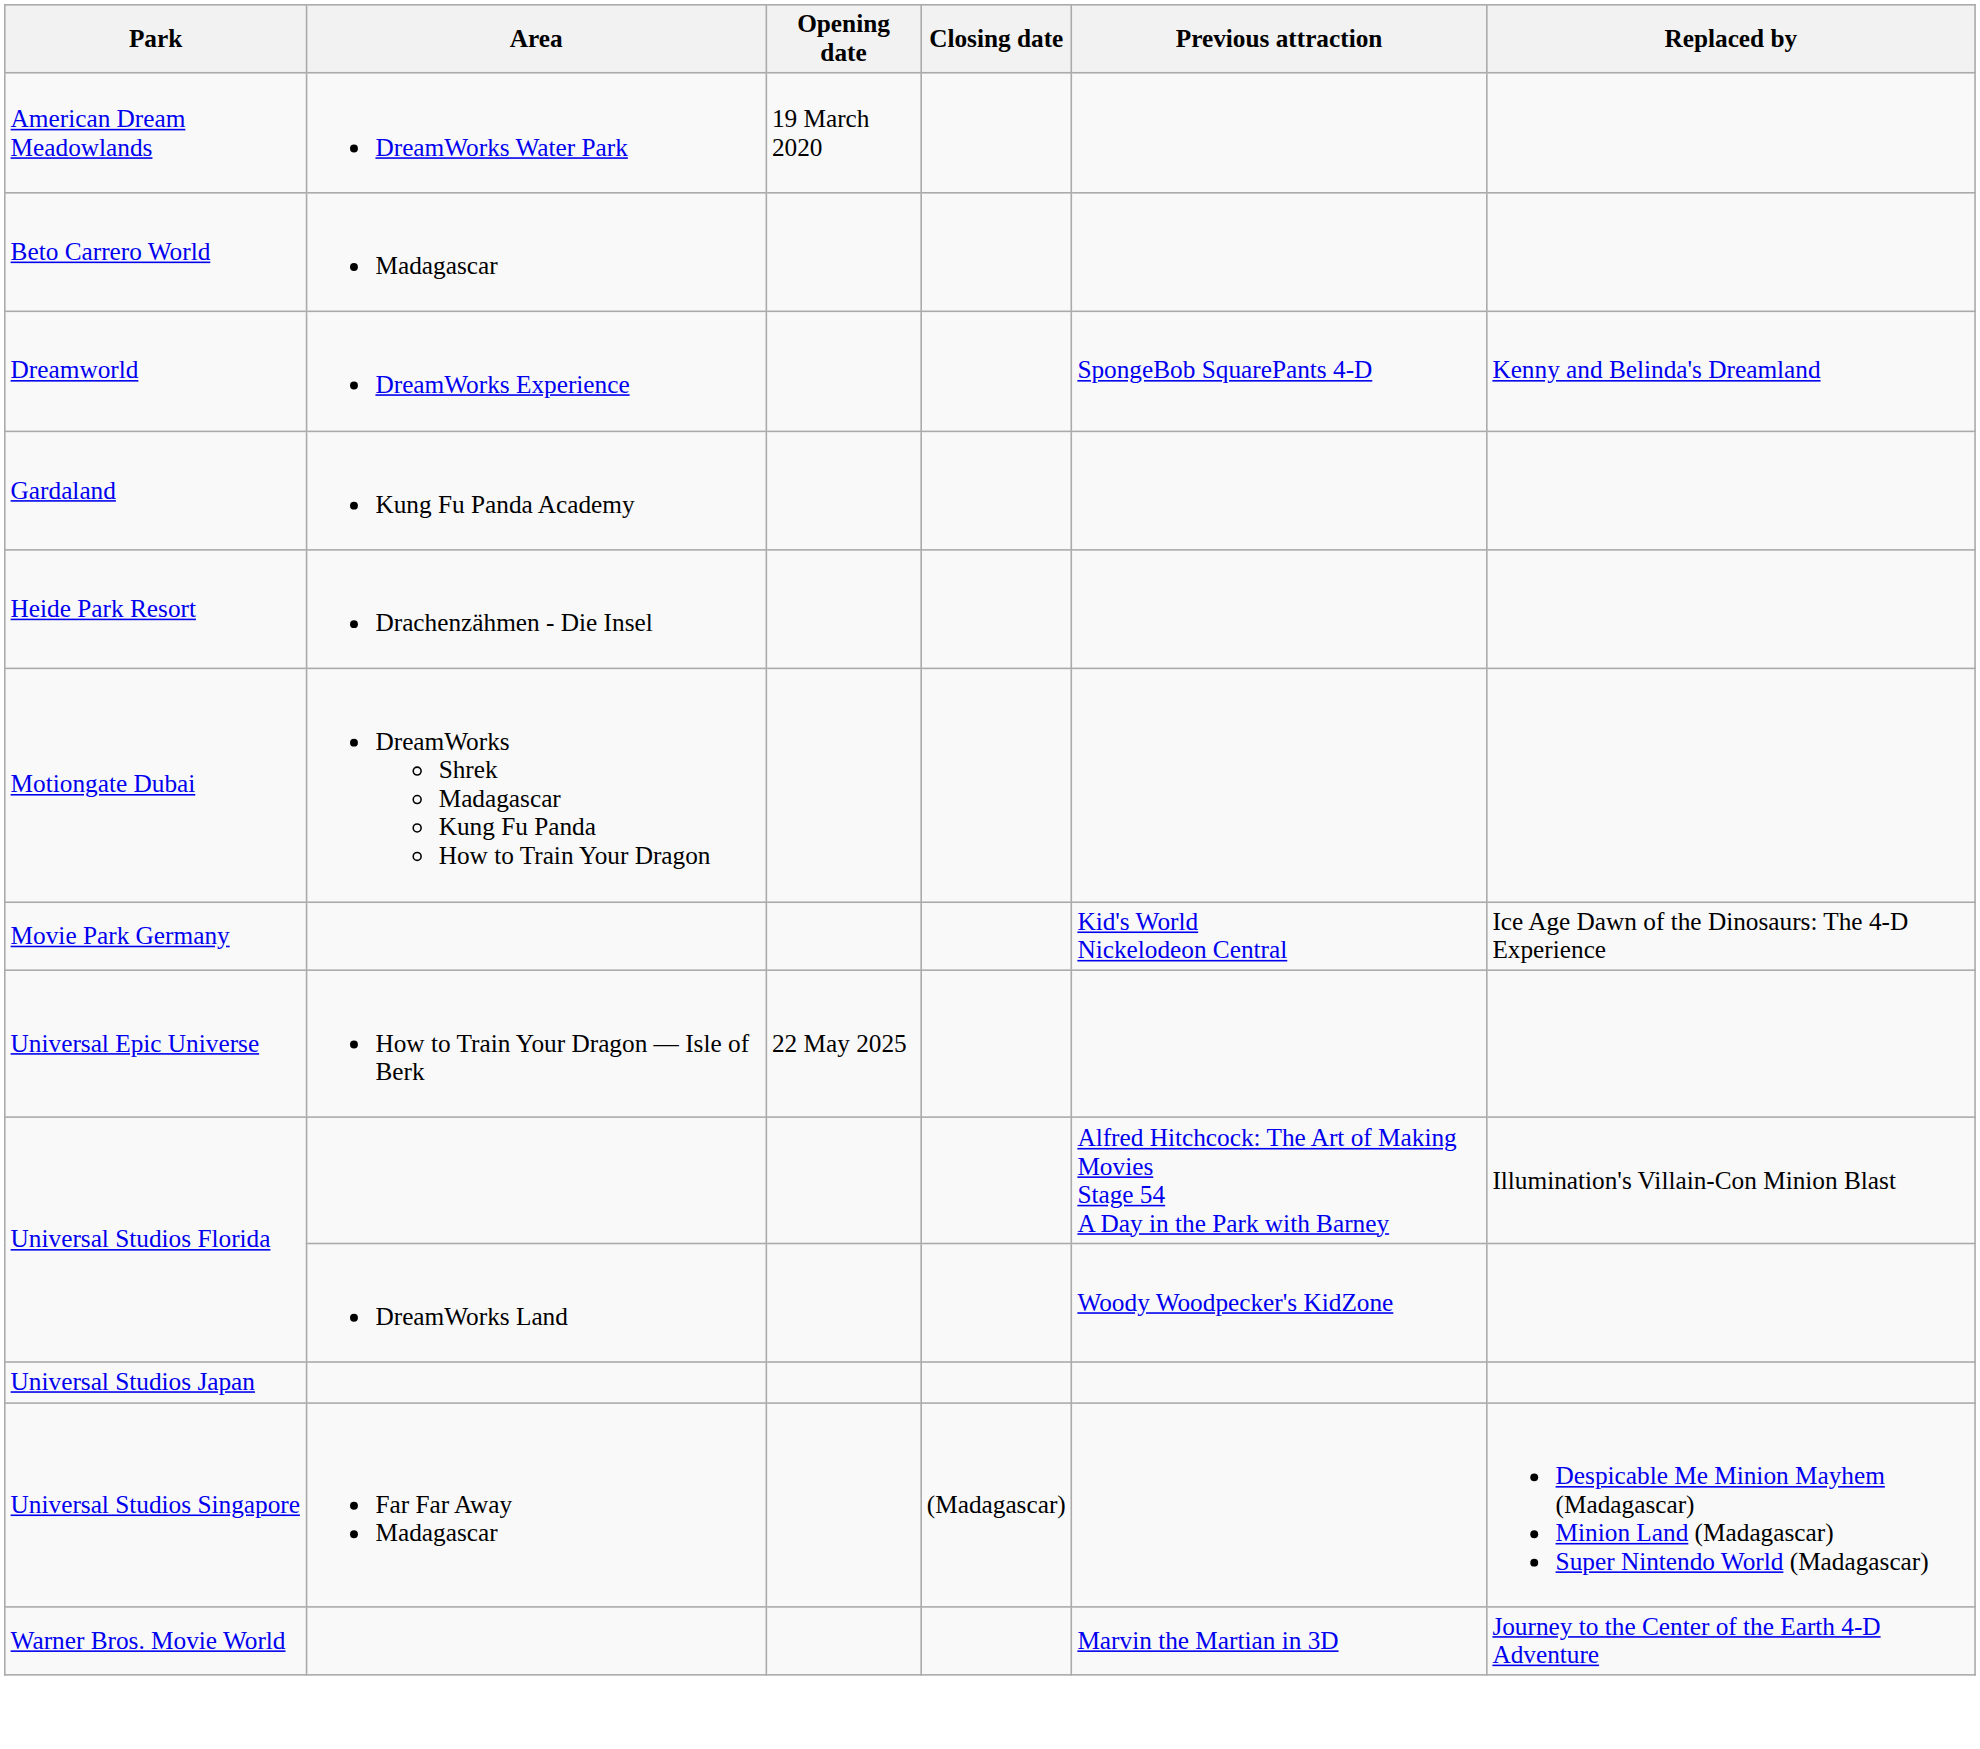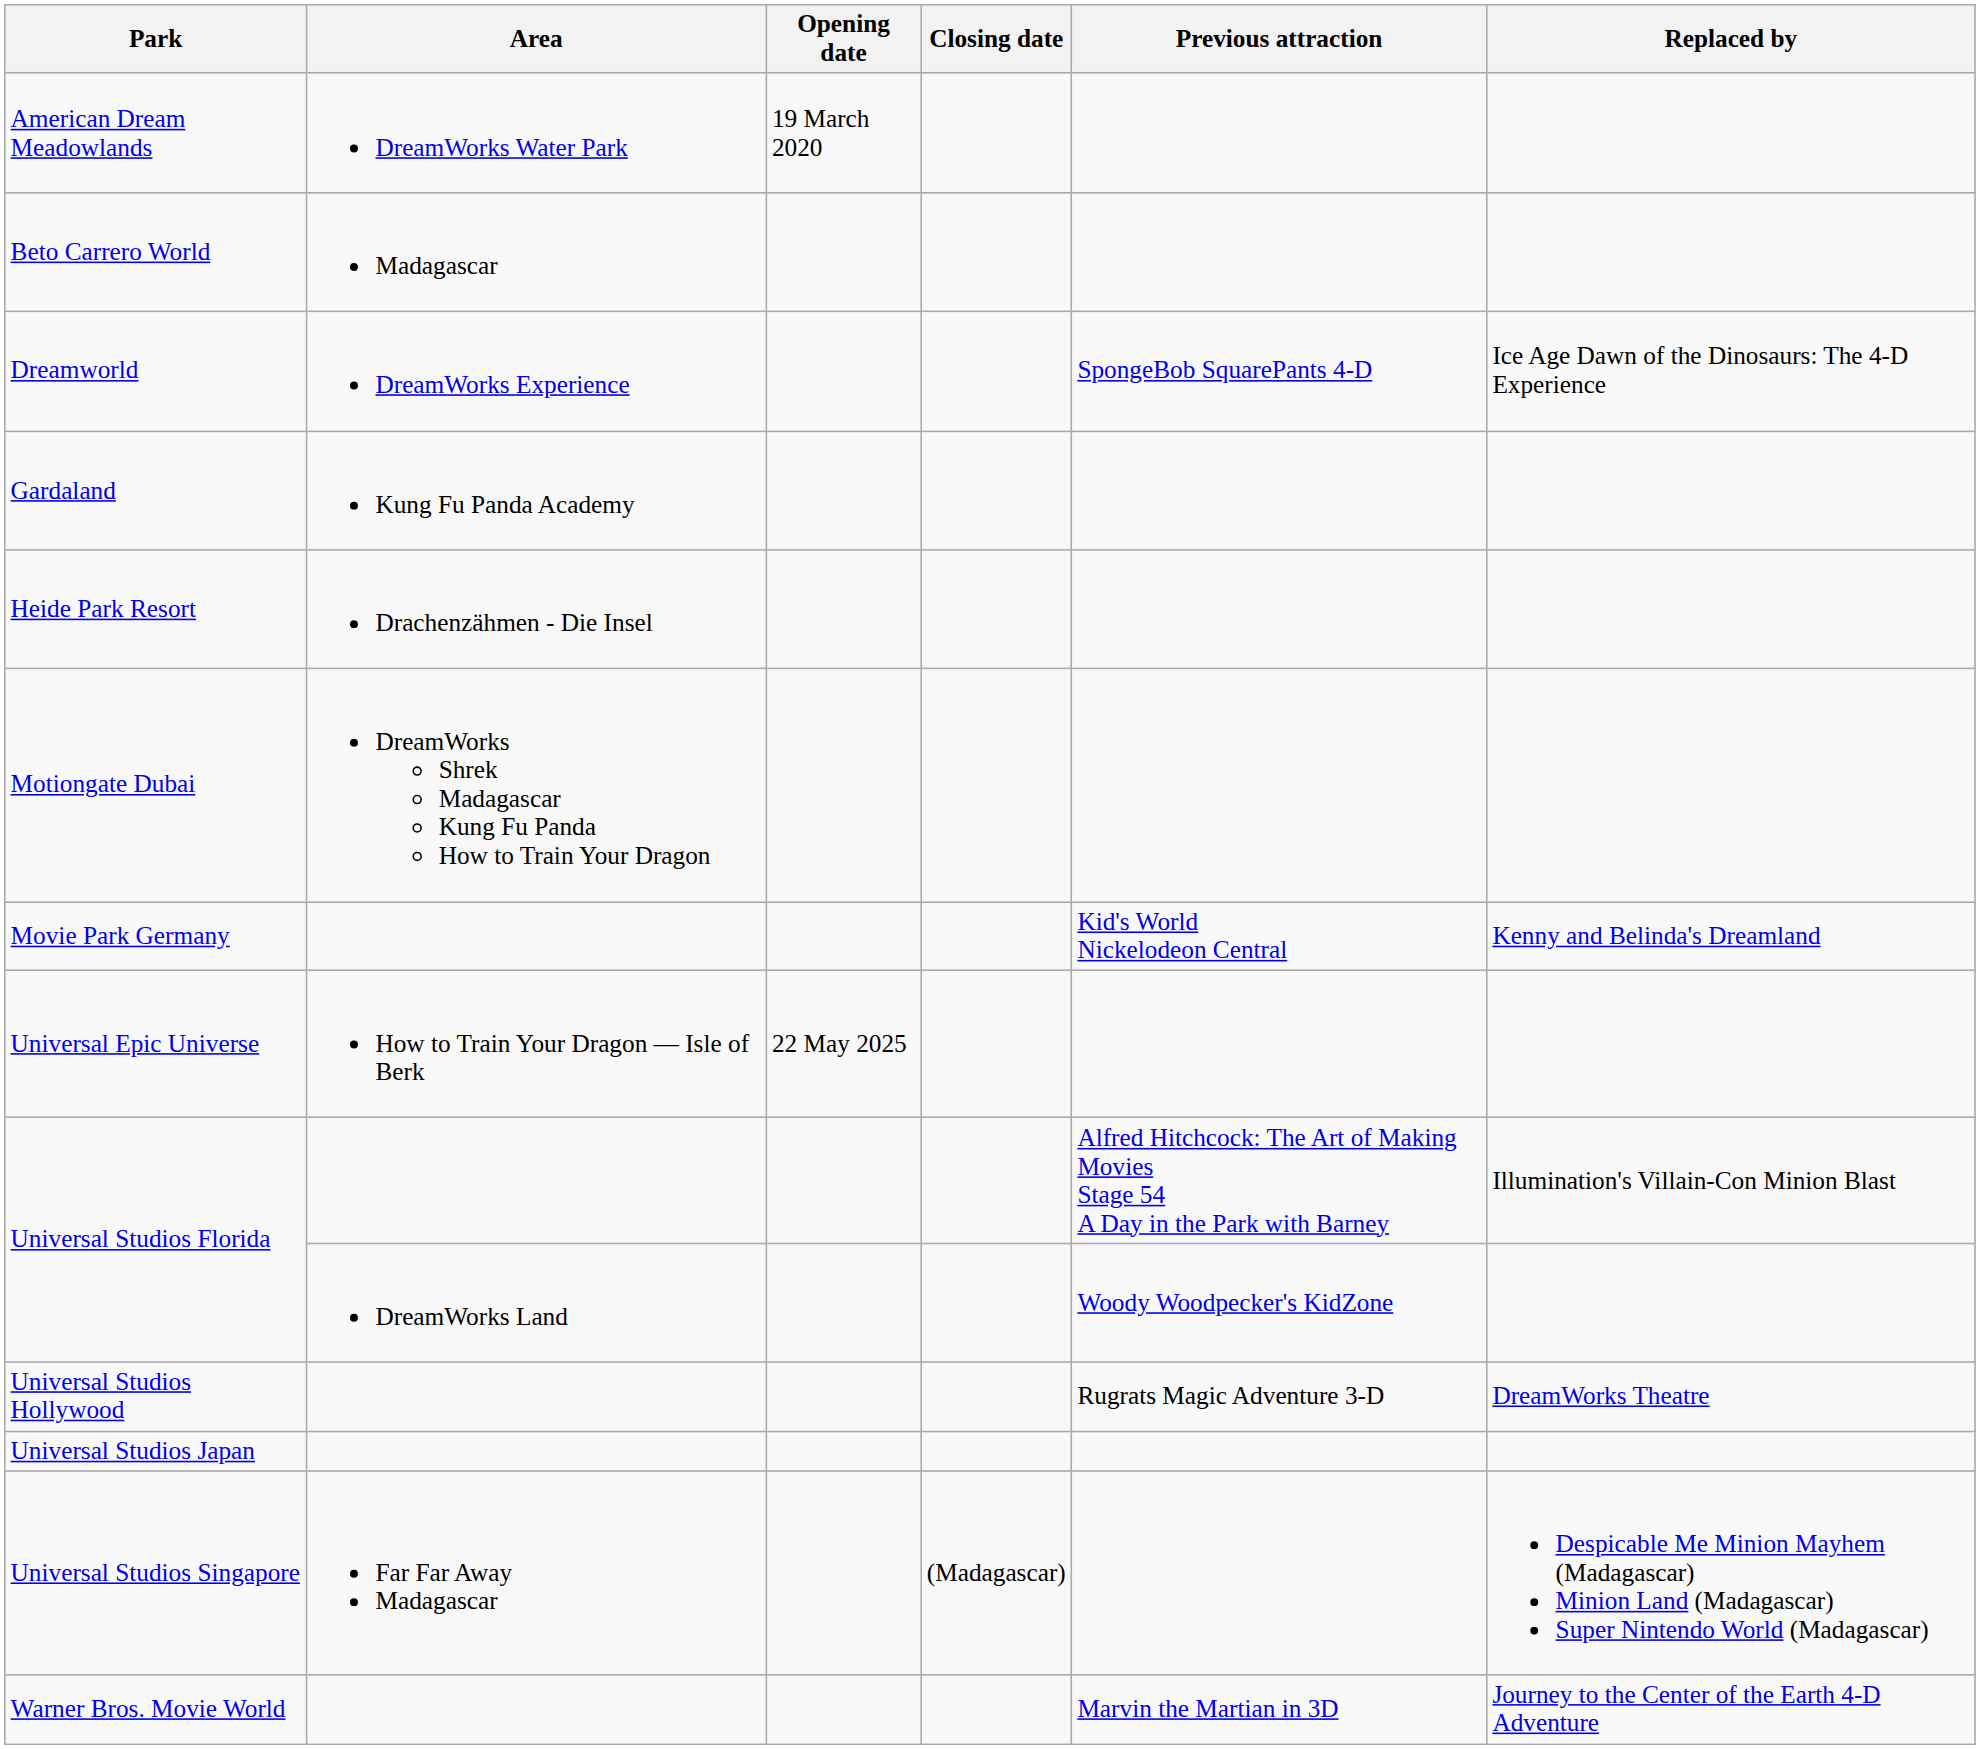Dreamworld | Replaced by: Kenny and Belinda's Dreamland -> Ice Age Dawn of the Dinosaurs: The 4-D Experience
Movie Park Germany | Replaced by: Ice Age Dawn of the Dinosaurs: The 4-D Experience -> Kenny and Belinda's Dreamland
+ row: Universal Studios Hollywood | Rugrats Magic Adventure 3-D | DreamWorks Theatre
